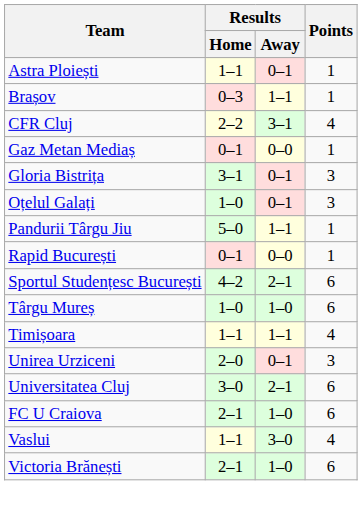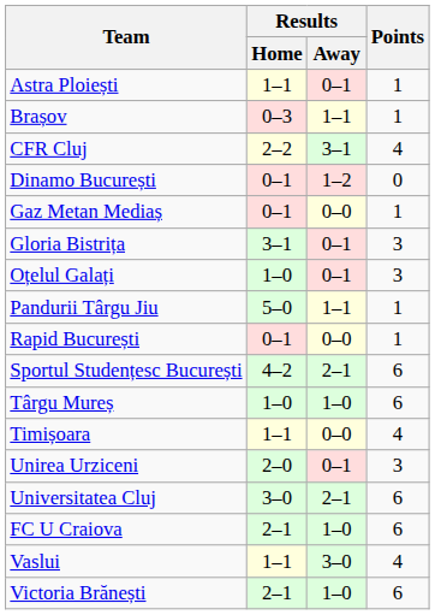+ row: Dinamo București | 0–1 | 1–2 | 0
Timișoara | Results / Away: 1–1 -> 0–0
